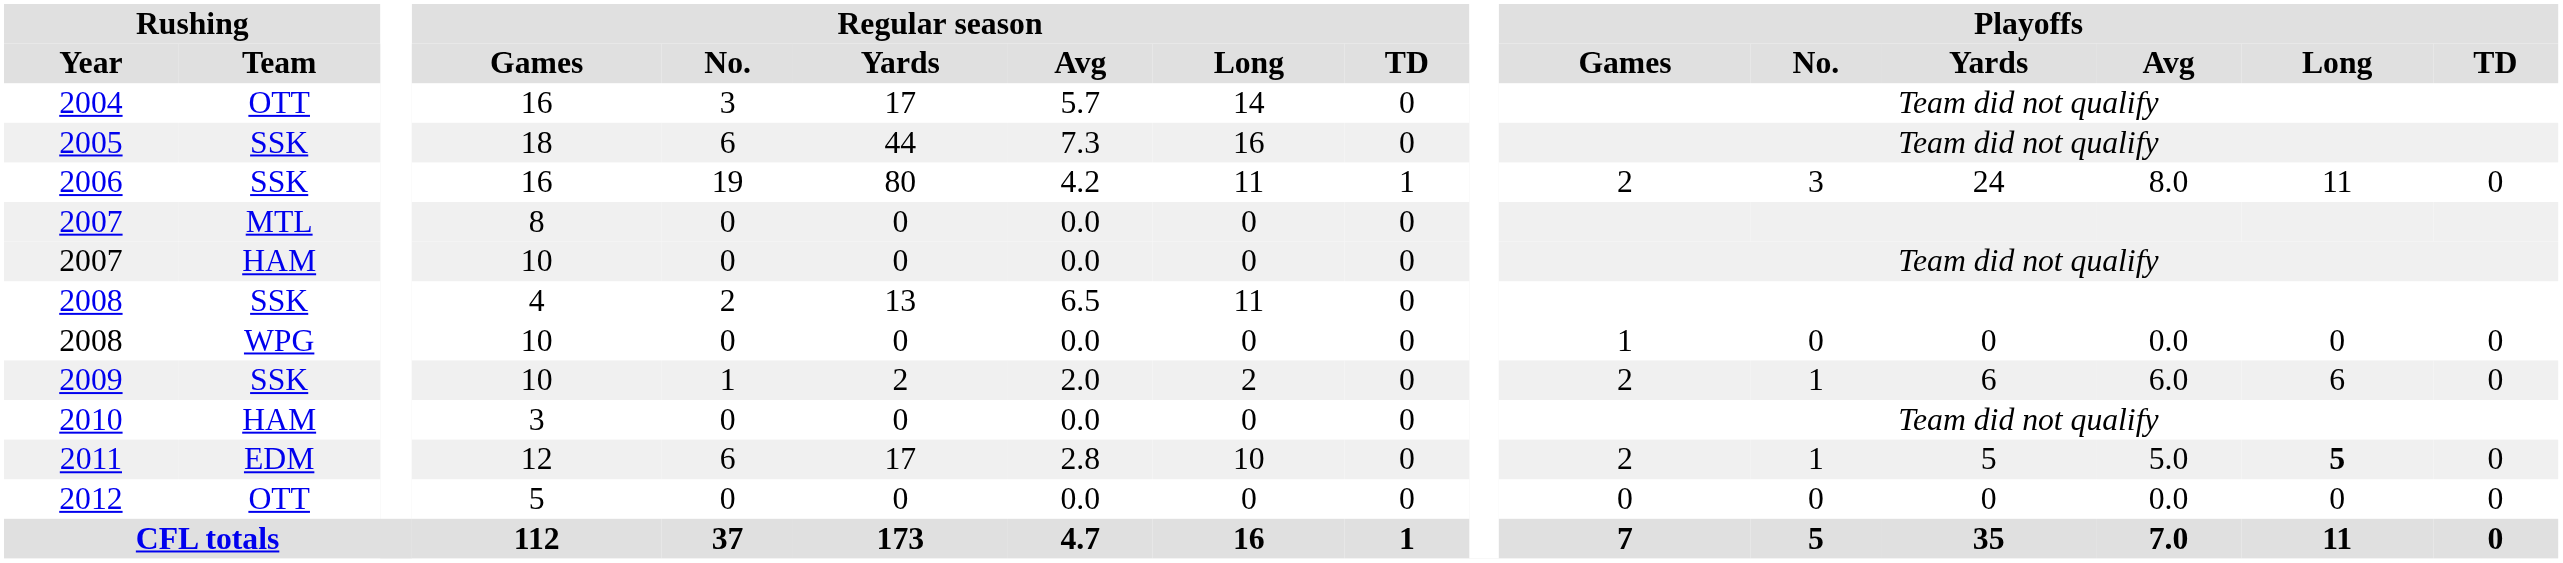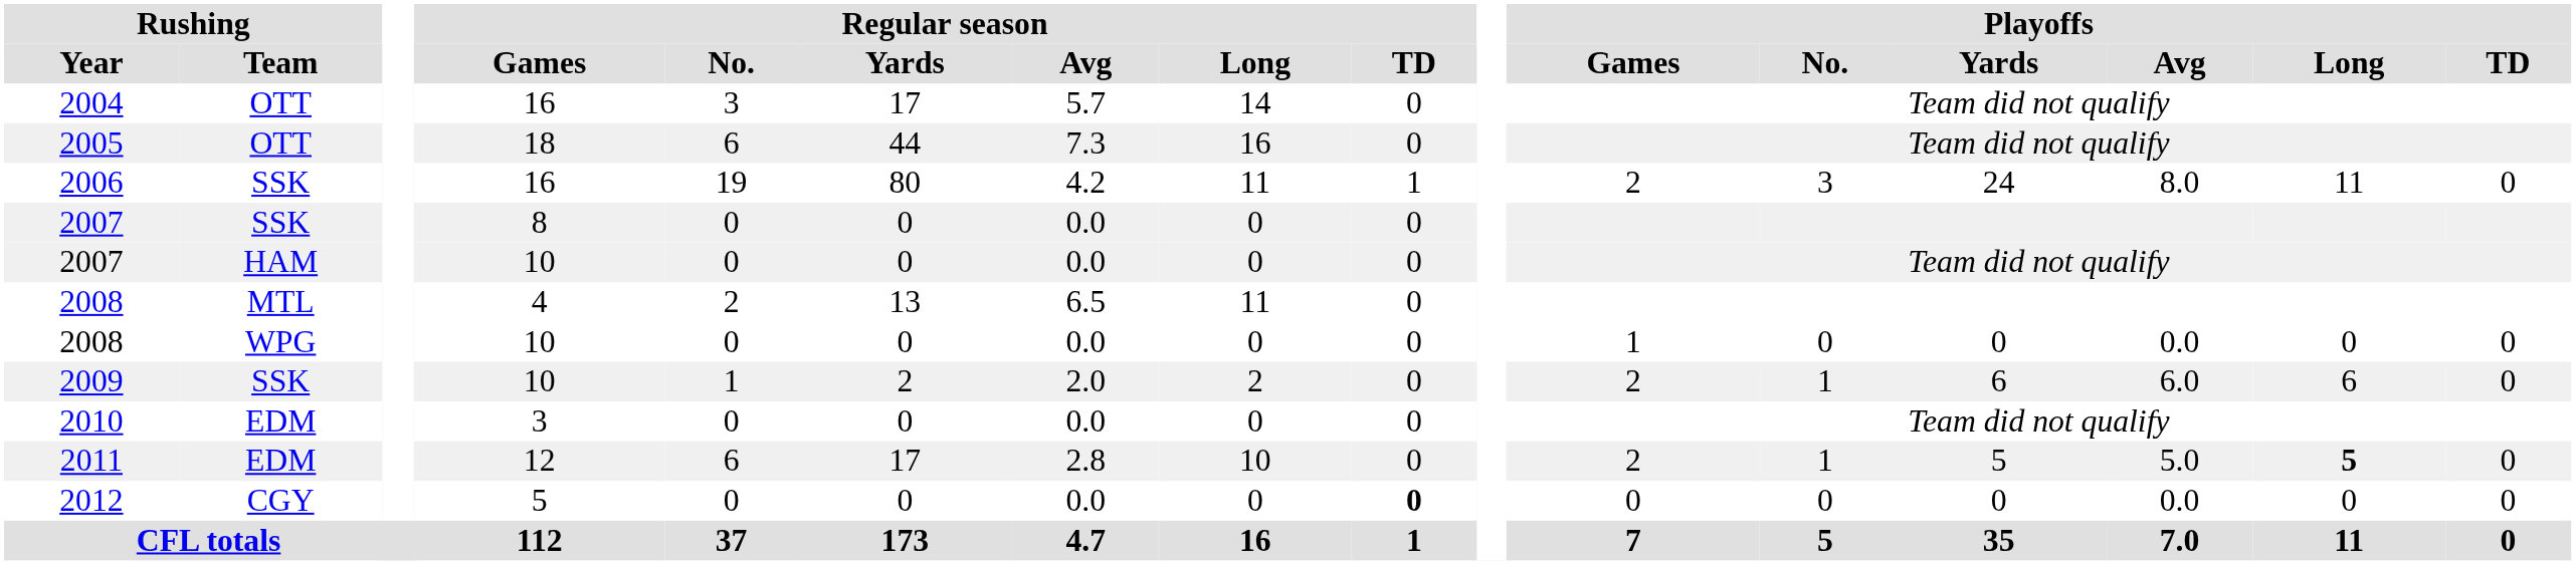2005 | Rushing / Team: SSK -> OTT
2007 / 8 | Rushing / Team: MTL -> SSK
2008 / 4 | Rushing / Team: SSK -> MTL
2010 | Rushing / Team: HAM -> EDM
2012 | Rushing / Team: OTT -> CGY
2012 | Regular season / TD: normal -> bold
